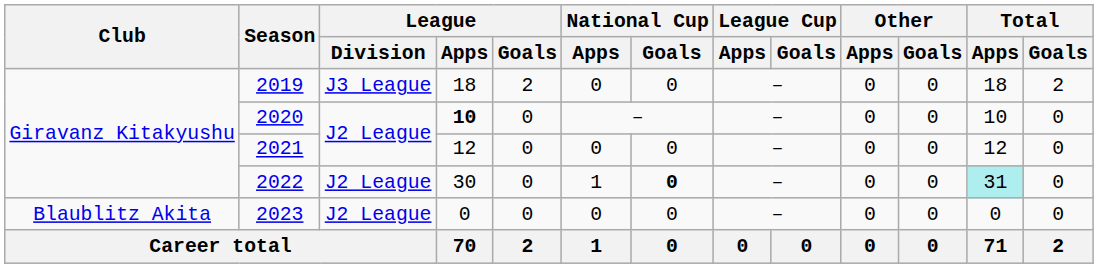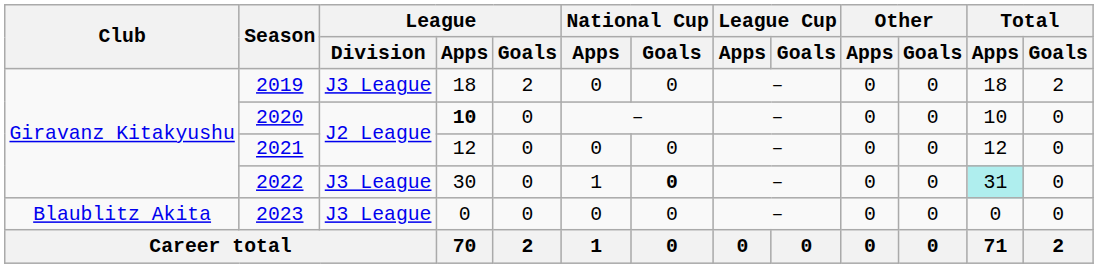2022 | League / Division: J2 League -> J3 League
2023 | League / Division: J2 League -> J3 League
